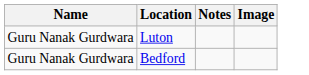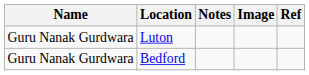+ column: Ref
